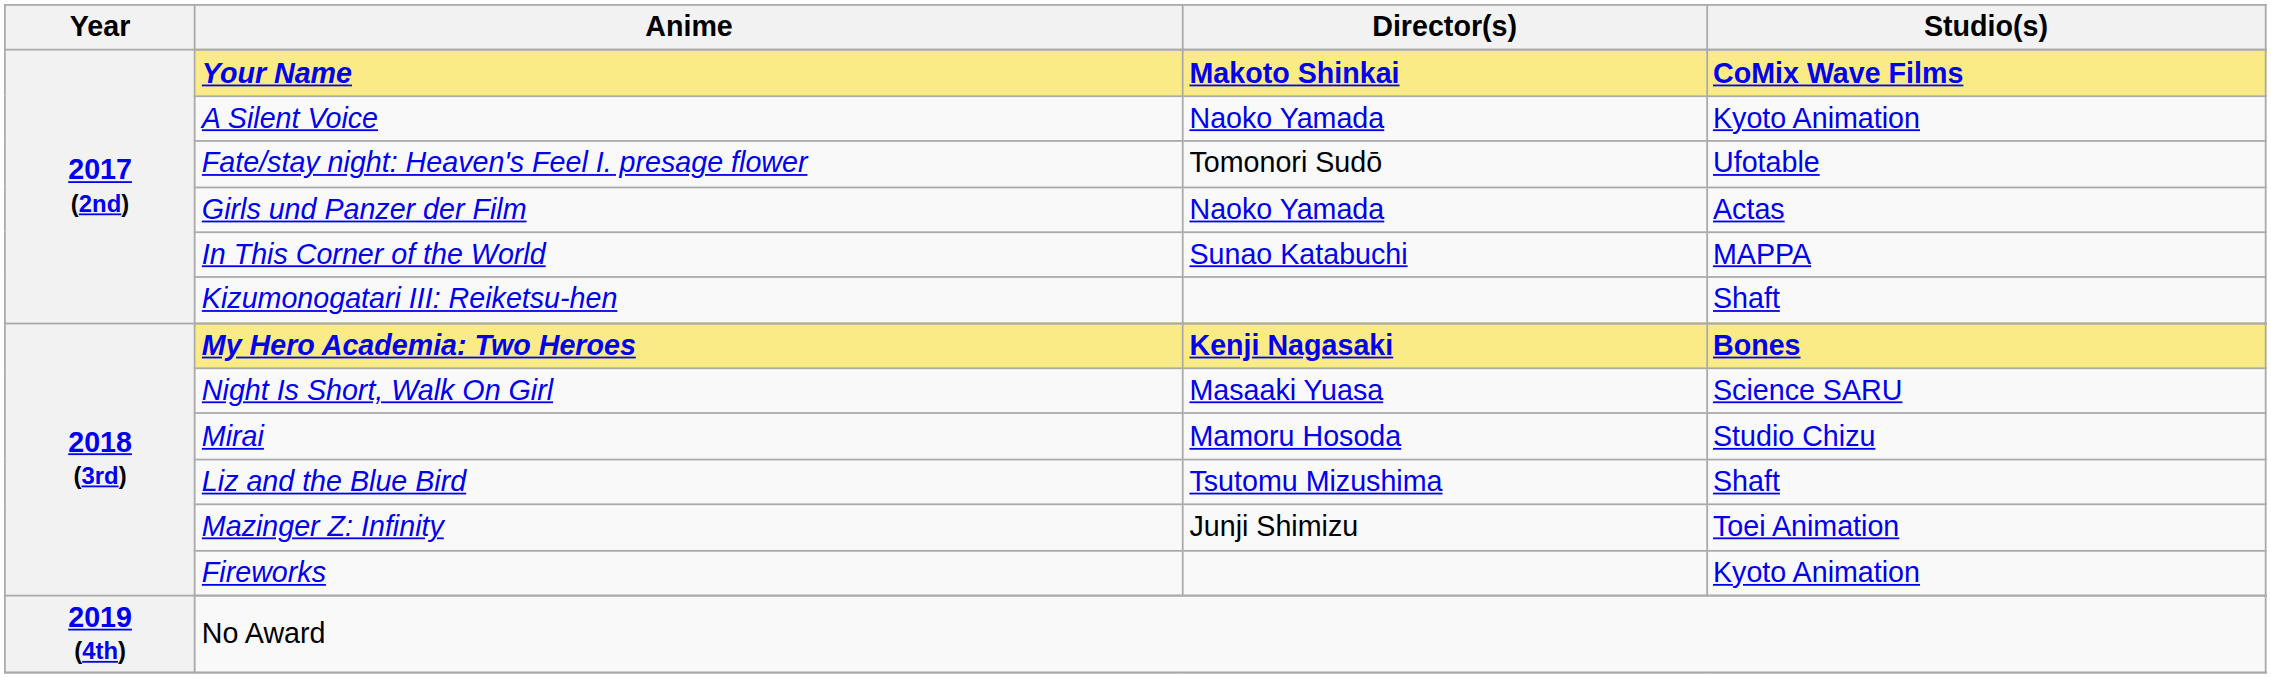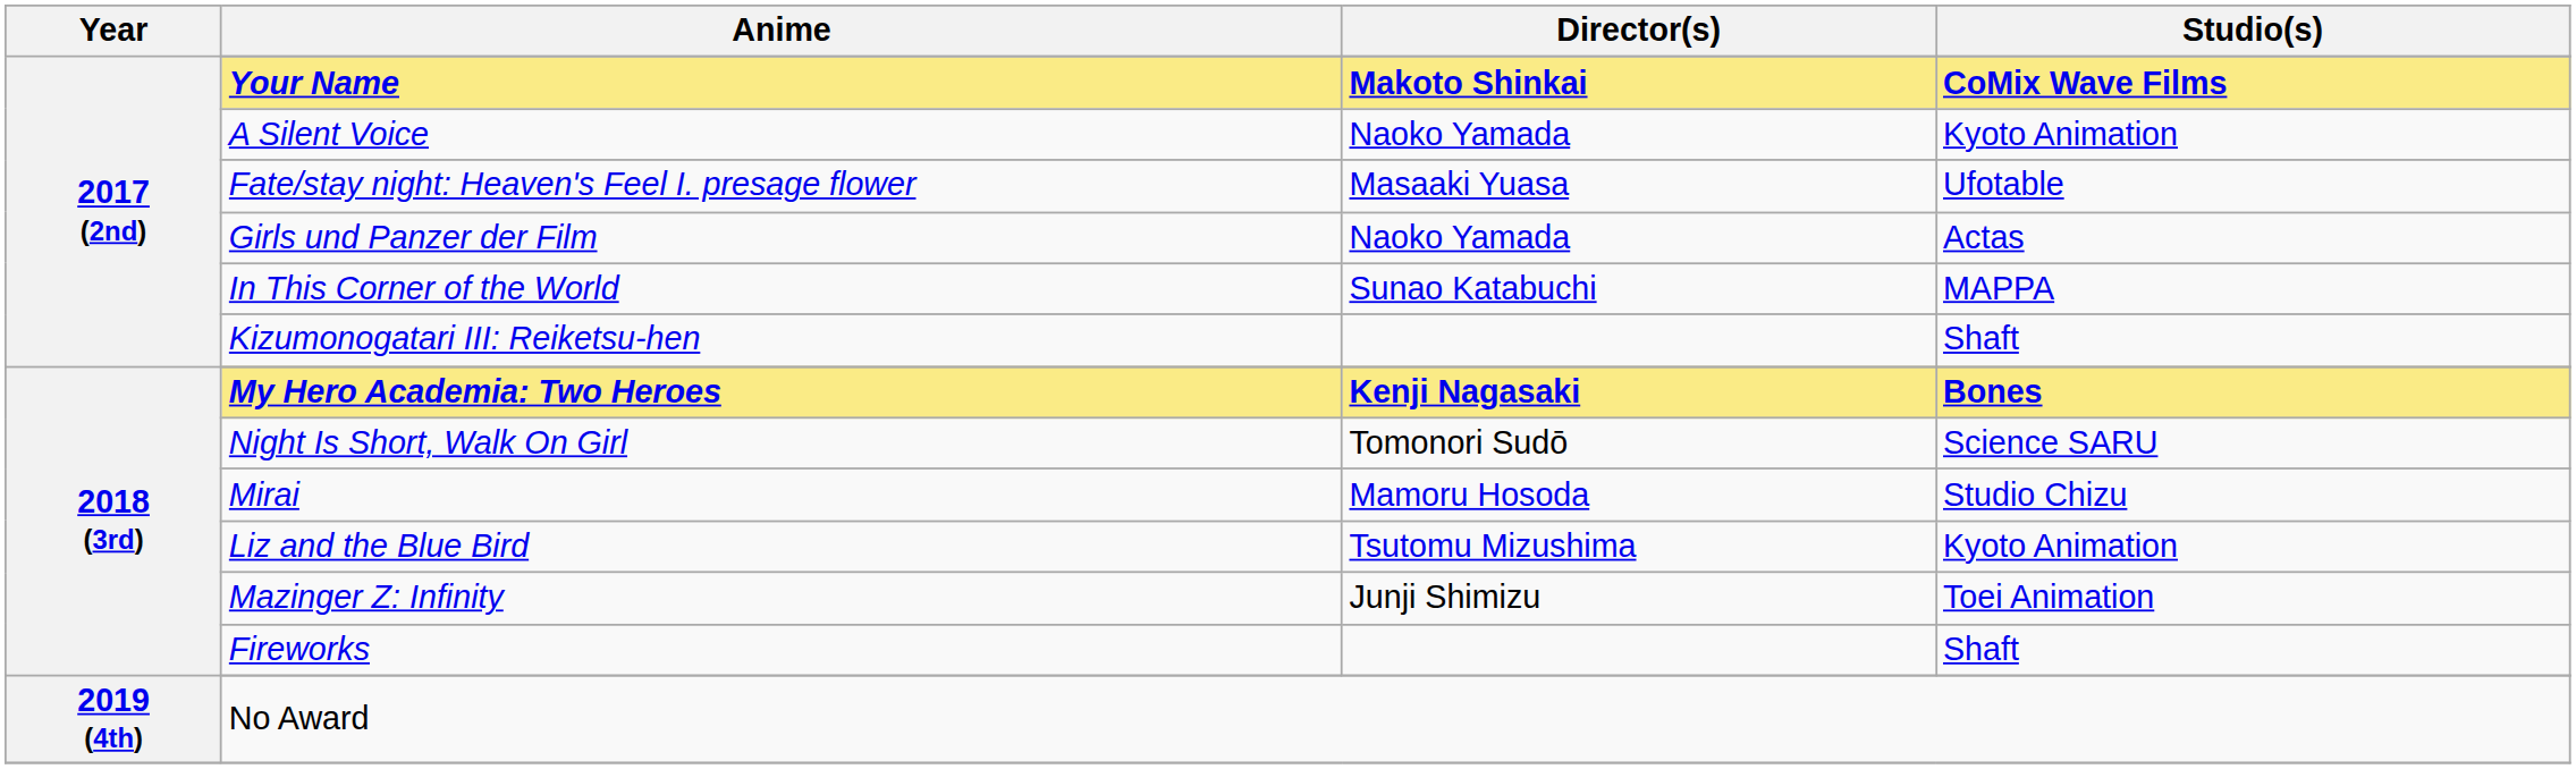Fate/stay night: Heaven's Feel I. presage flower | Director(s): Tomonori Sudō -> Masaaki Yuasa
Night Is Short, Walk On Girl | Director(s): Masaaki Yuasa -> Tomonori Sudō
Liz and the Blue Bird | Studio(s): Shaft -> Kyoto Animation
Fireworks | Studio(s): Kyoto Animation -> Shaft
